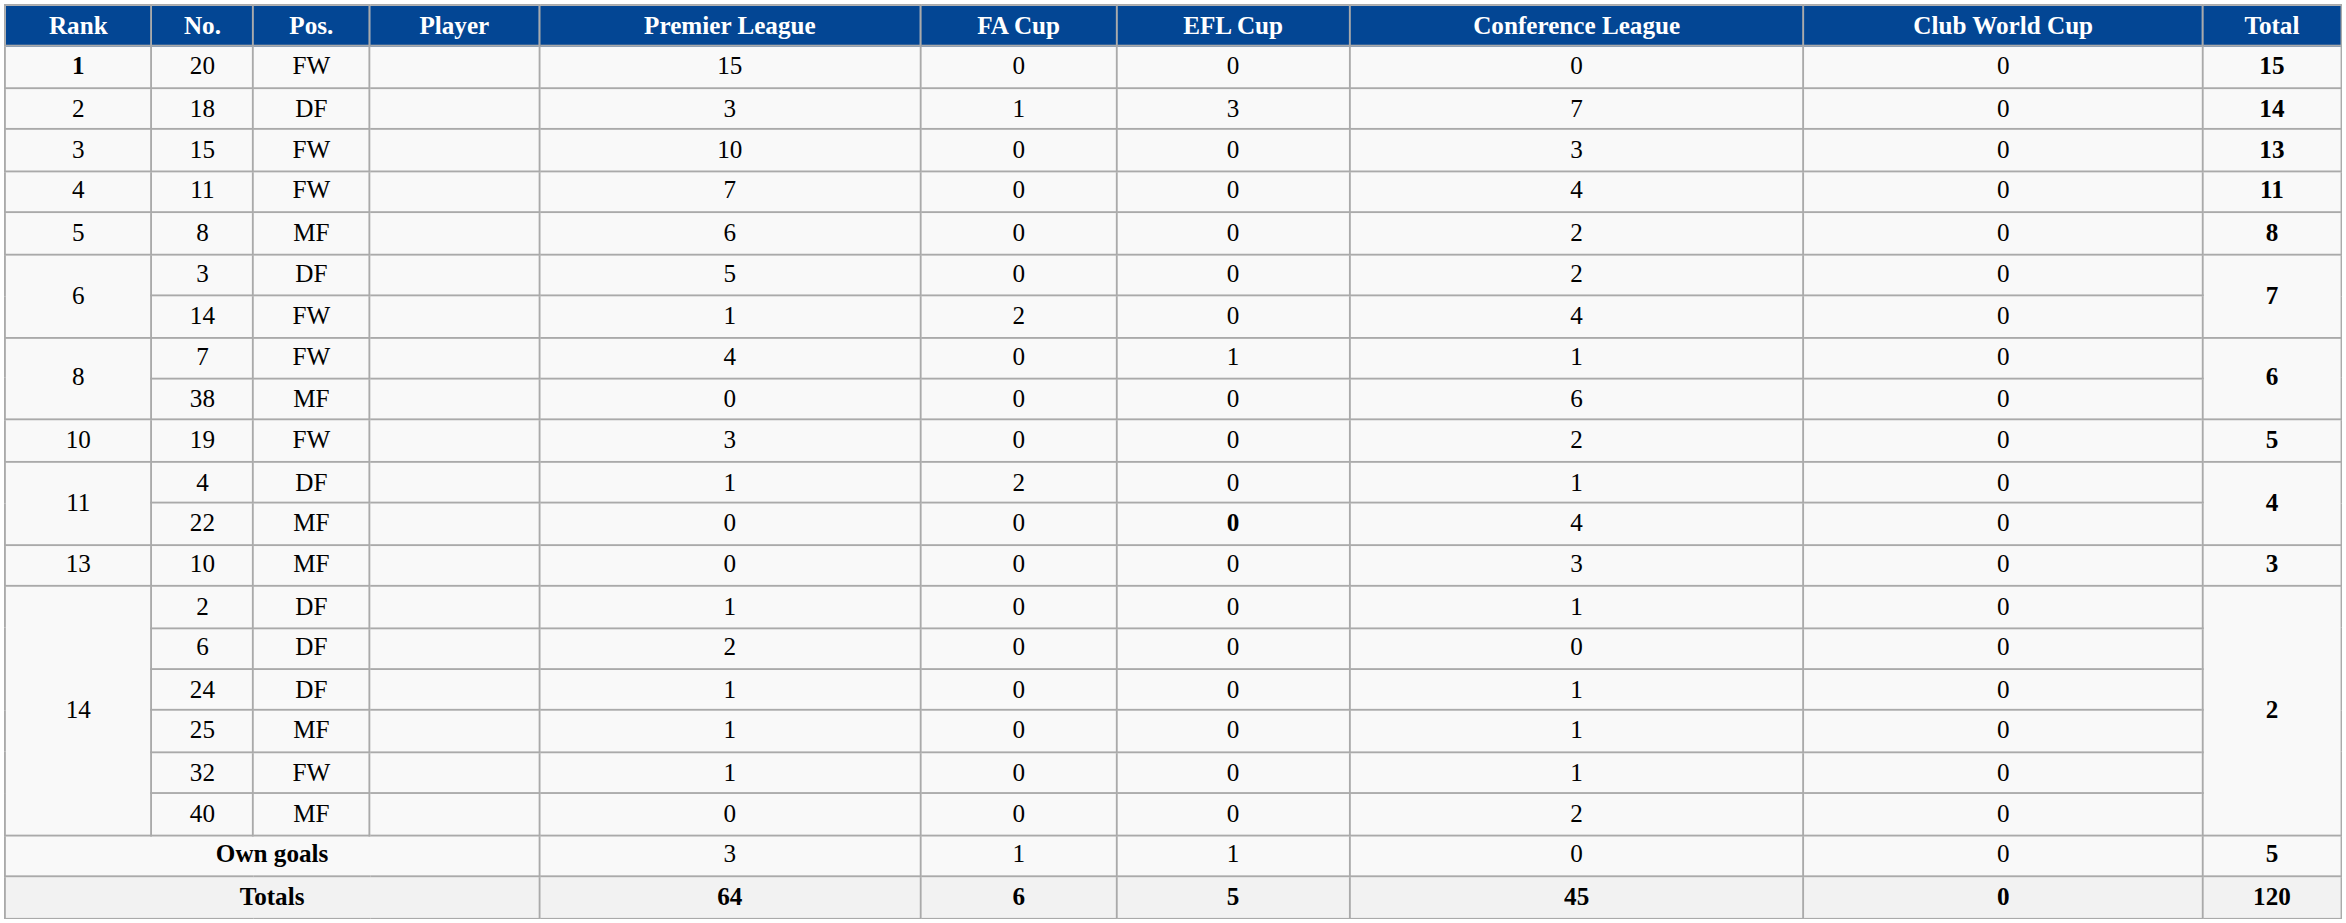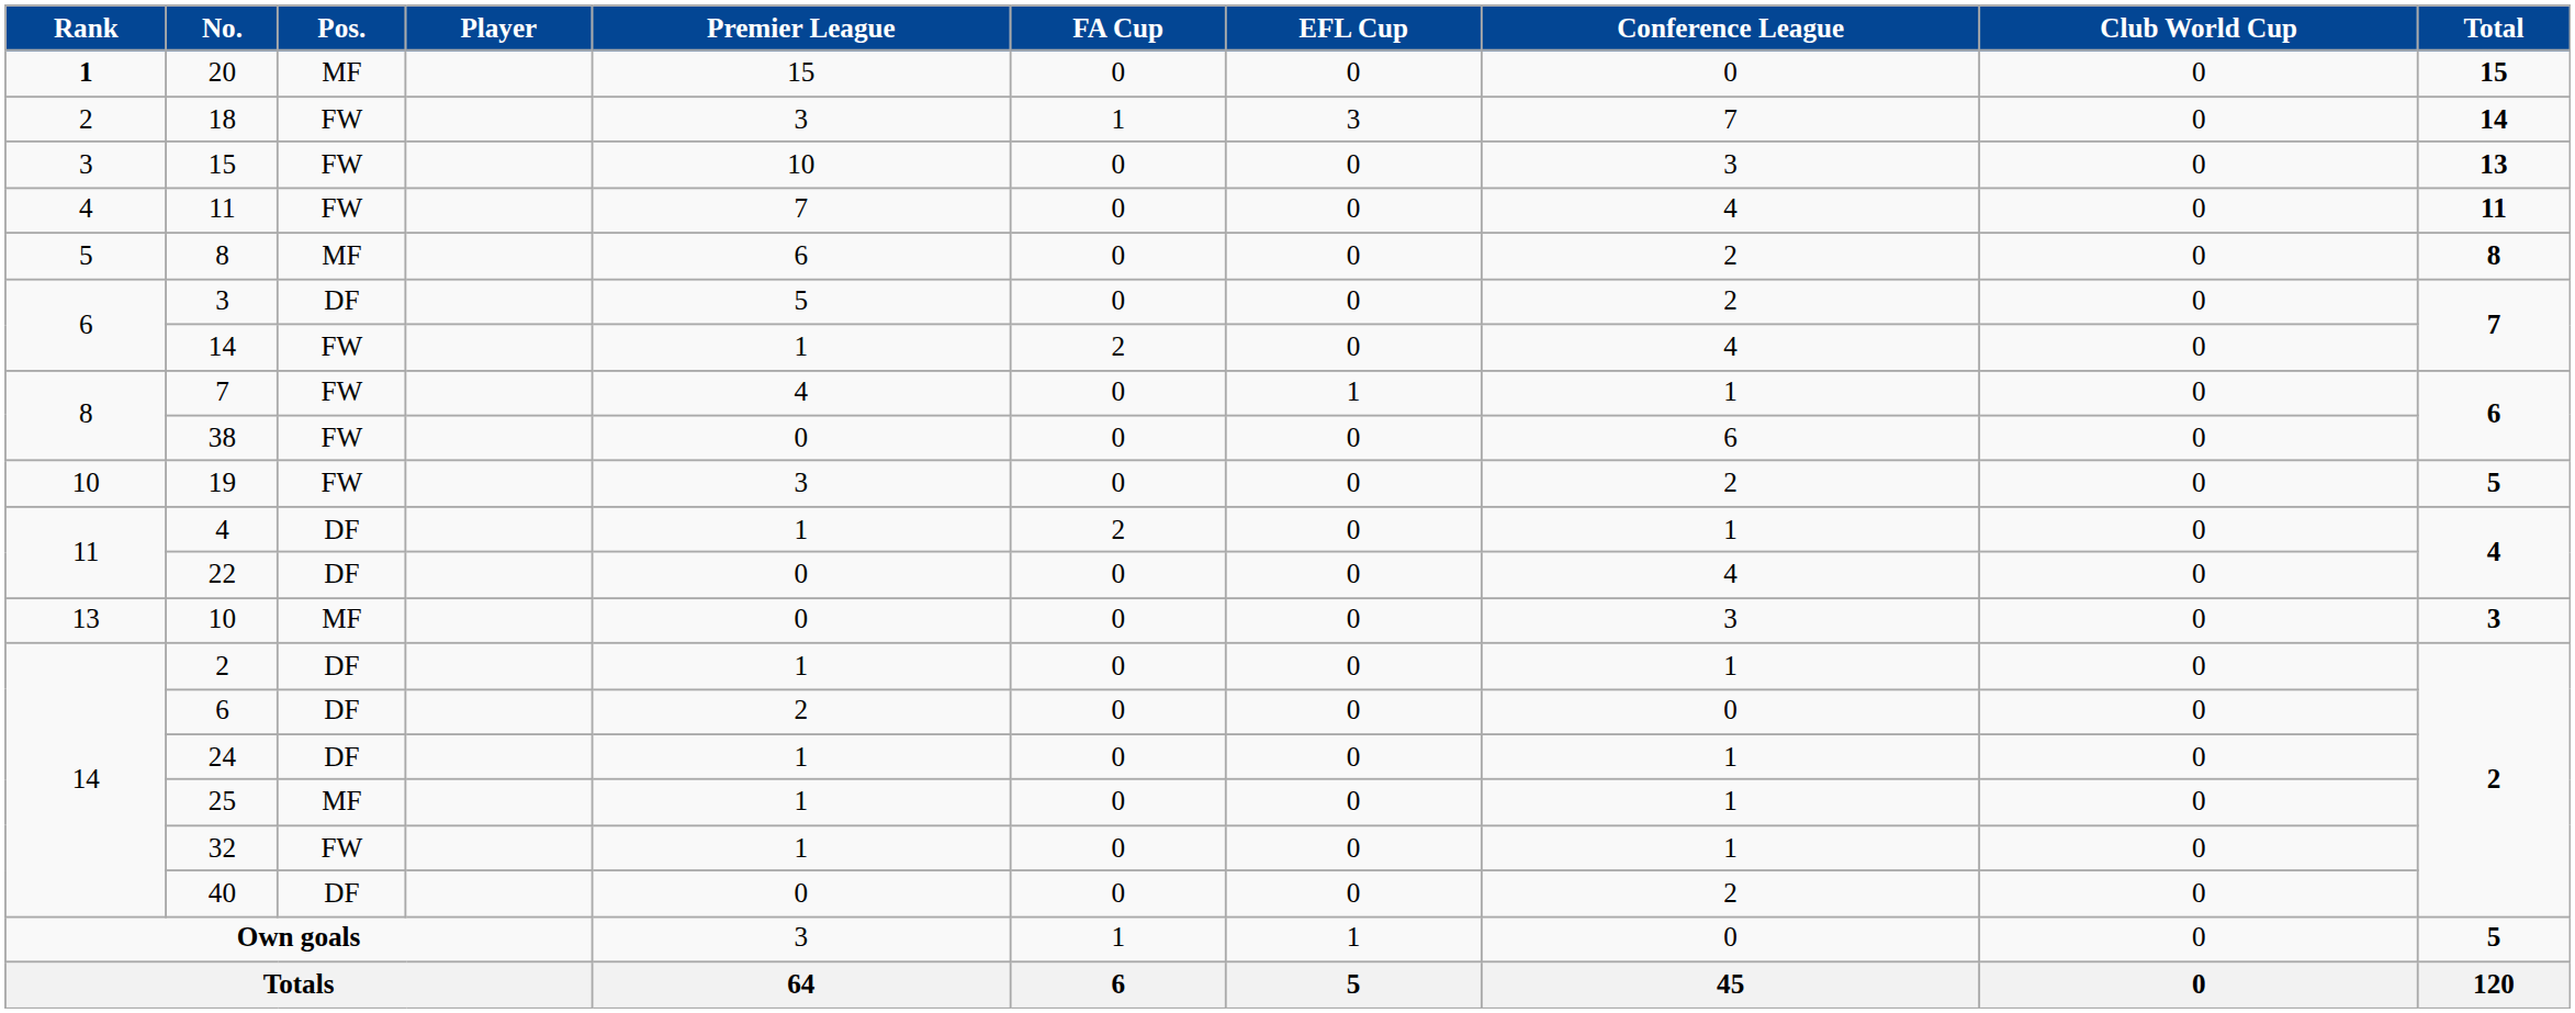20 | Pos.: FW -> MF
18 | Pos.: DF -> FW
38 | Pos.: MF -> FW
22 | Pos.: MF -> DF
22 | EFL Cup: bold -> normal
40 | Pos.: MF -> DF
